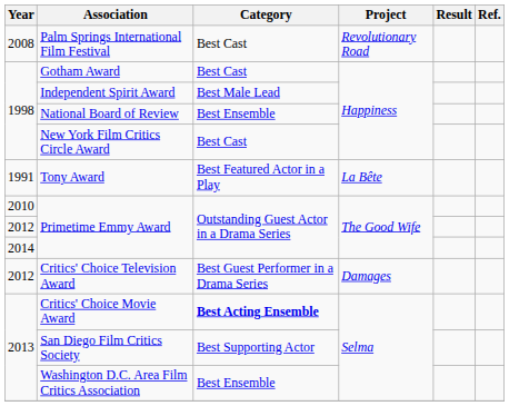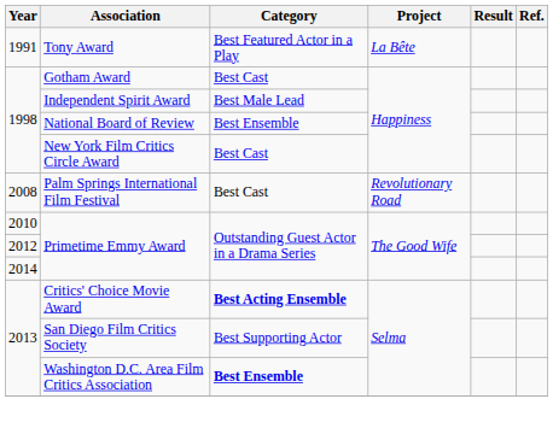rows swapped: Tony Award <-> Palm Springs International Film Festival
- row: 2012 | Critics' Choice Television Award | Best Guest Performer in a Drama Series | Damages
Washington D.C. Area Film Critics Association | Category: normal -> bold
